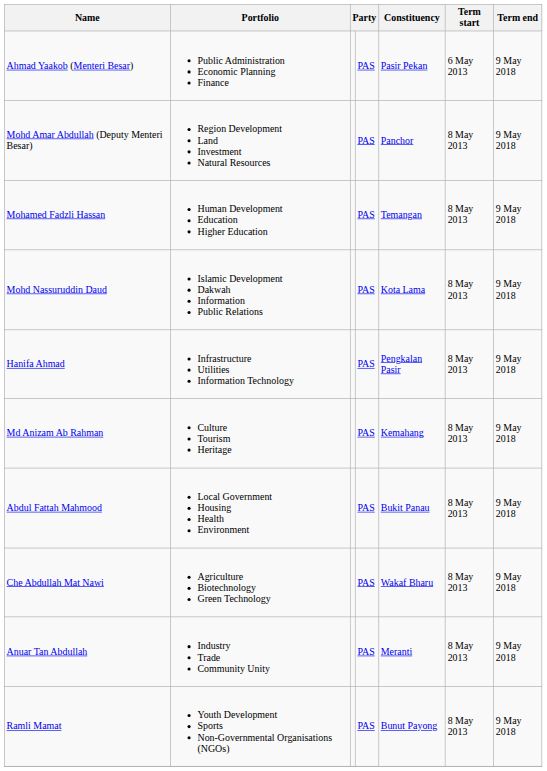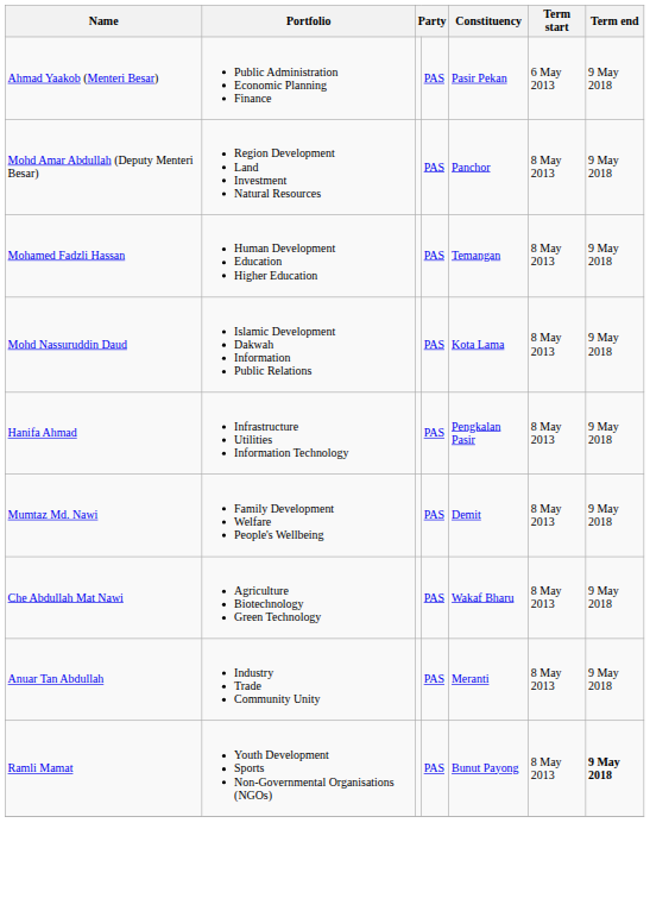- row: Md Anizam Ab Rahman | Culture Tourism Heritage | PAS | Kemahang | 8 May 2013 | 9 May 2018
+ row: Mumtaz Md. Nawi | Family Development Welfare People's Wellbeing | PAS | Demit | 8 May 2013 | 9 May 2018
- row: Abdul Fattah Mahmood | Local Government Housing Health Environment | PAS | Bukit Panau | 8 May 2013 | 9 May 2018
Ramli Mamat | Term end: normal -> bold
